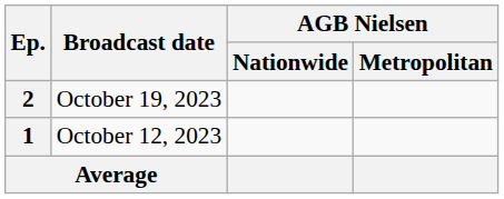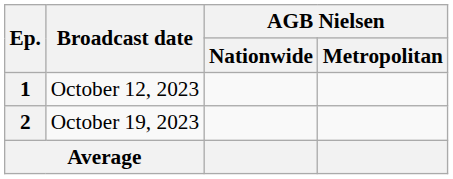rows swapped: 1 <-> 2
